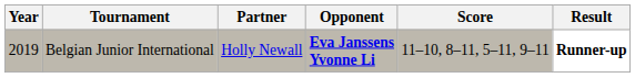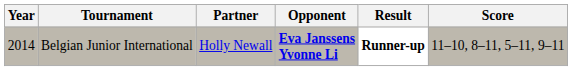columns swapped: Score <-> Result
Belgian Junior International | Year: 2019 -> 2014
